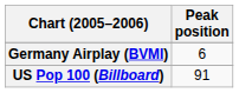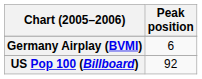US Pop 100 (Billboard) | Peak position: 91 -> 92
